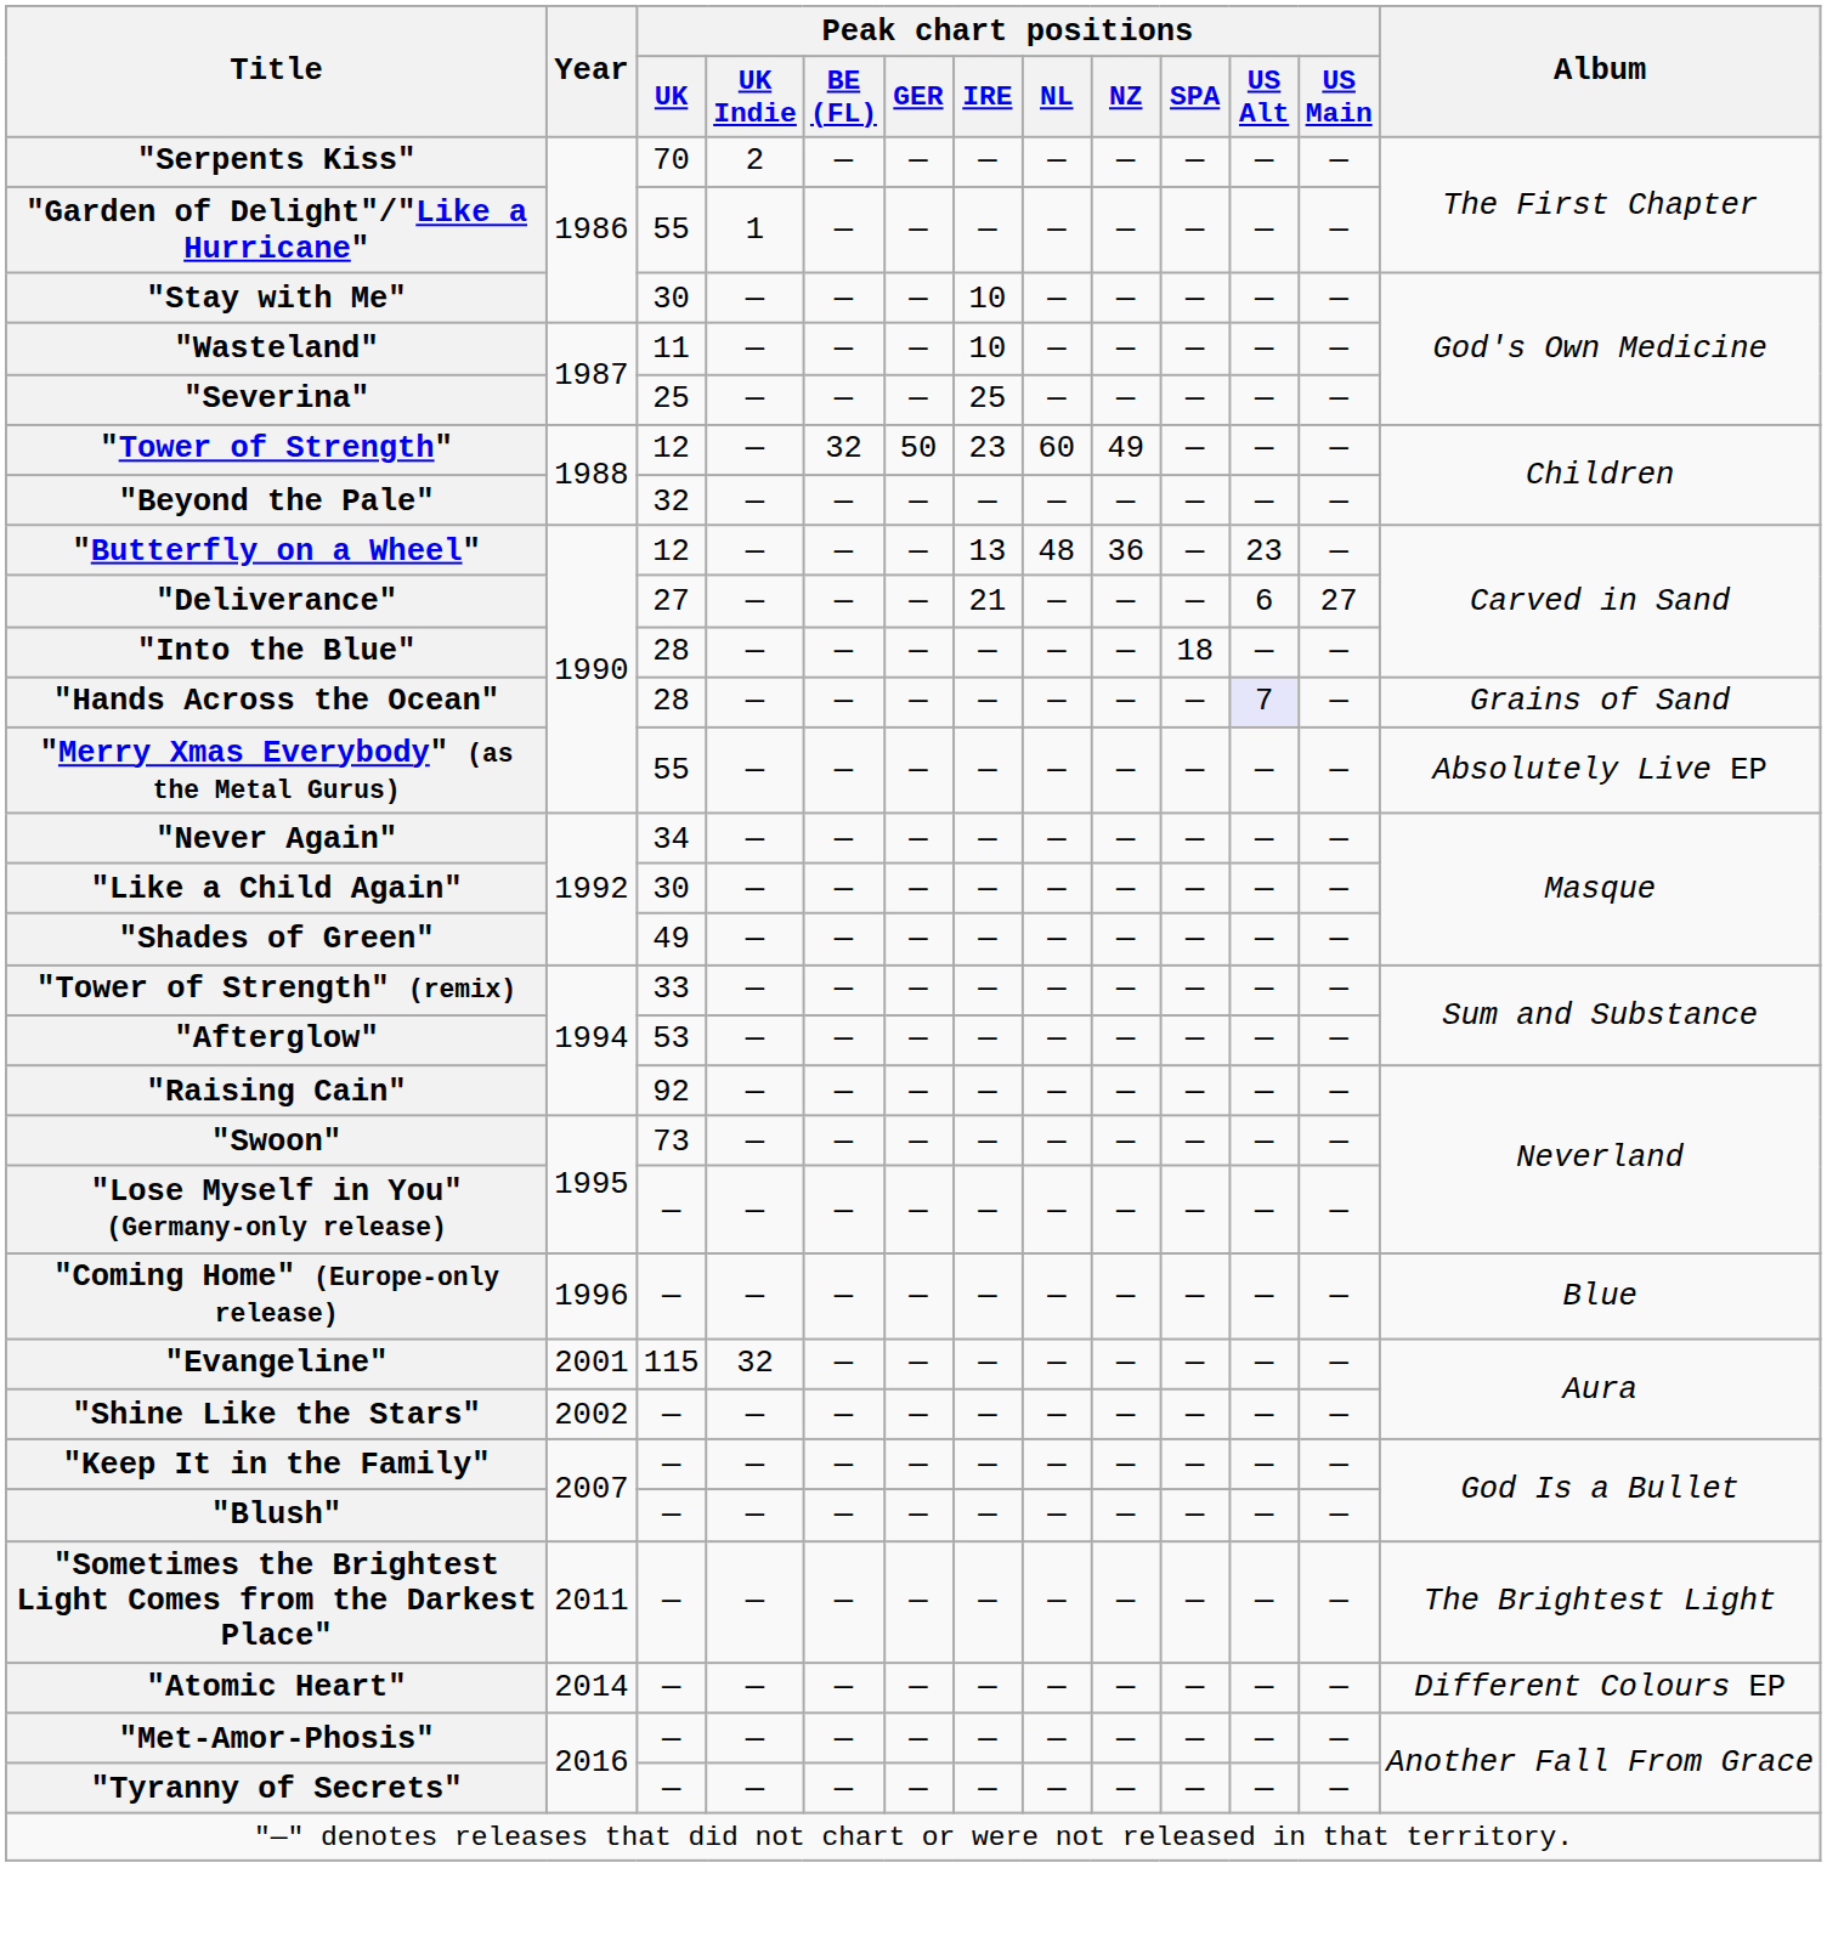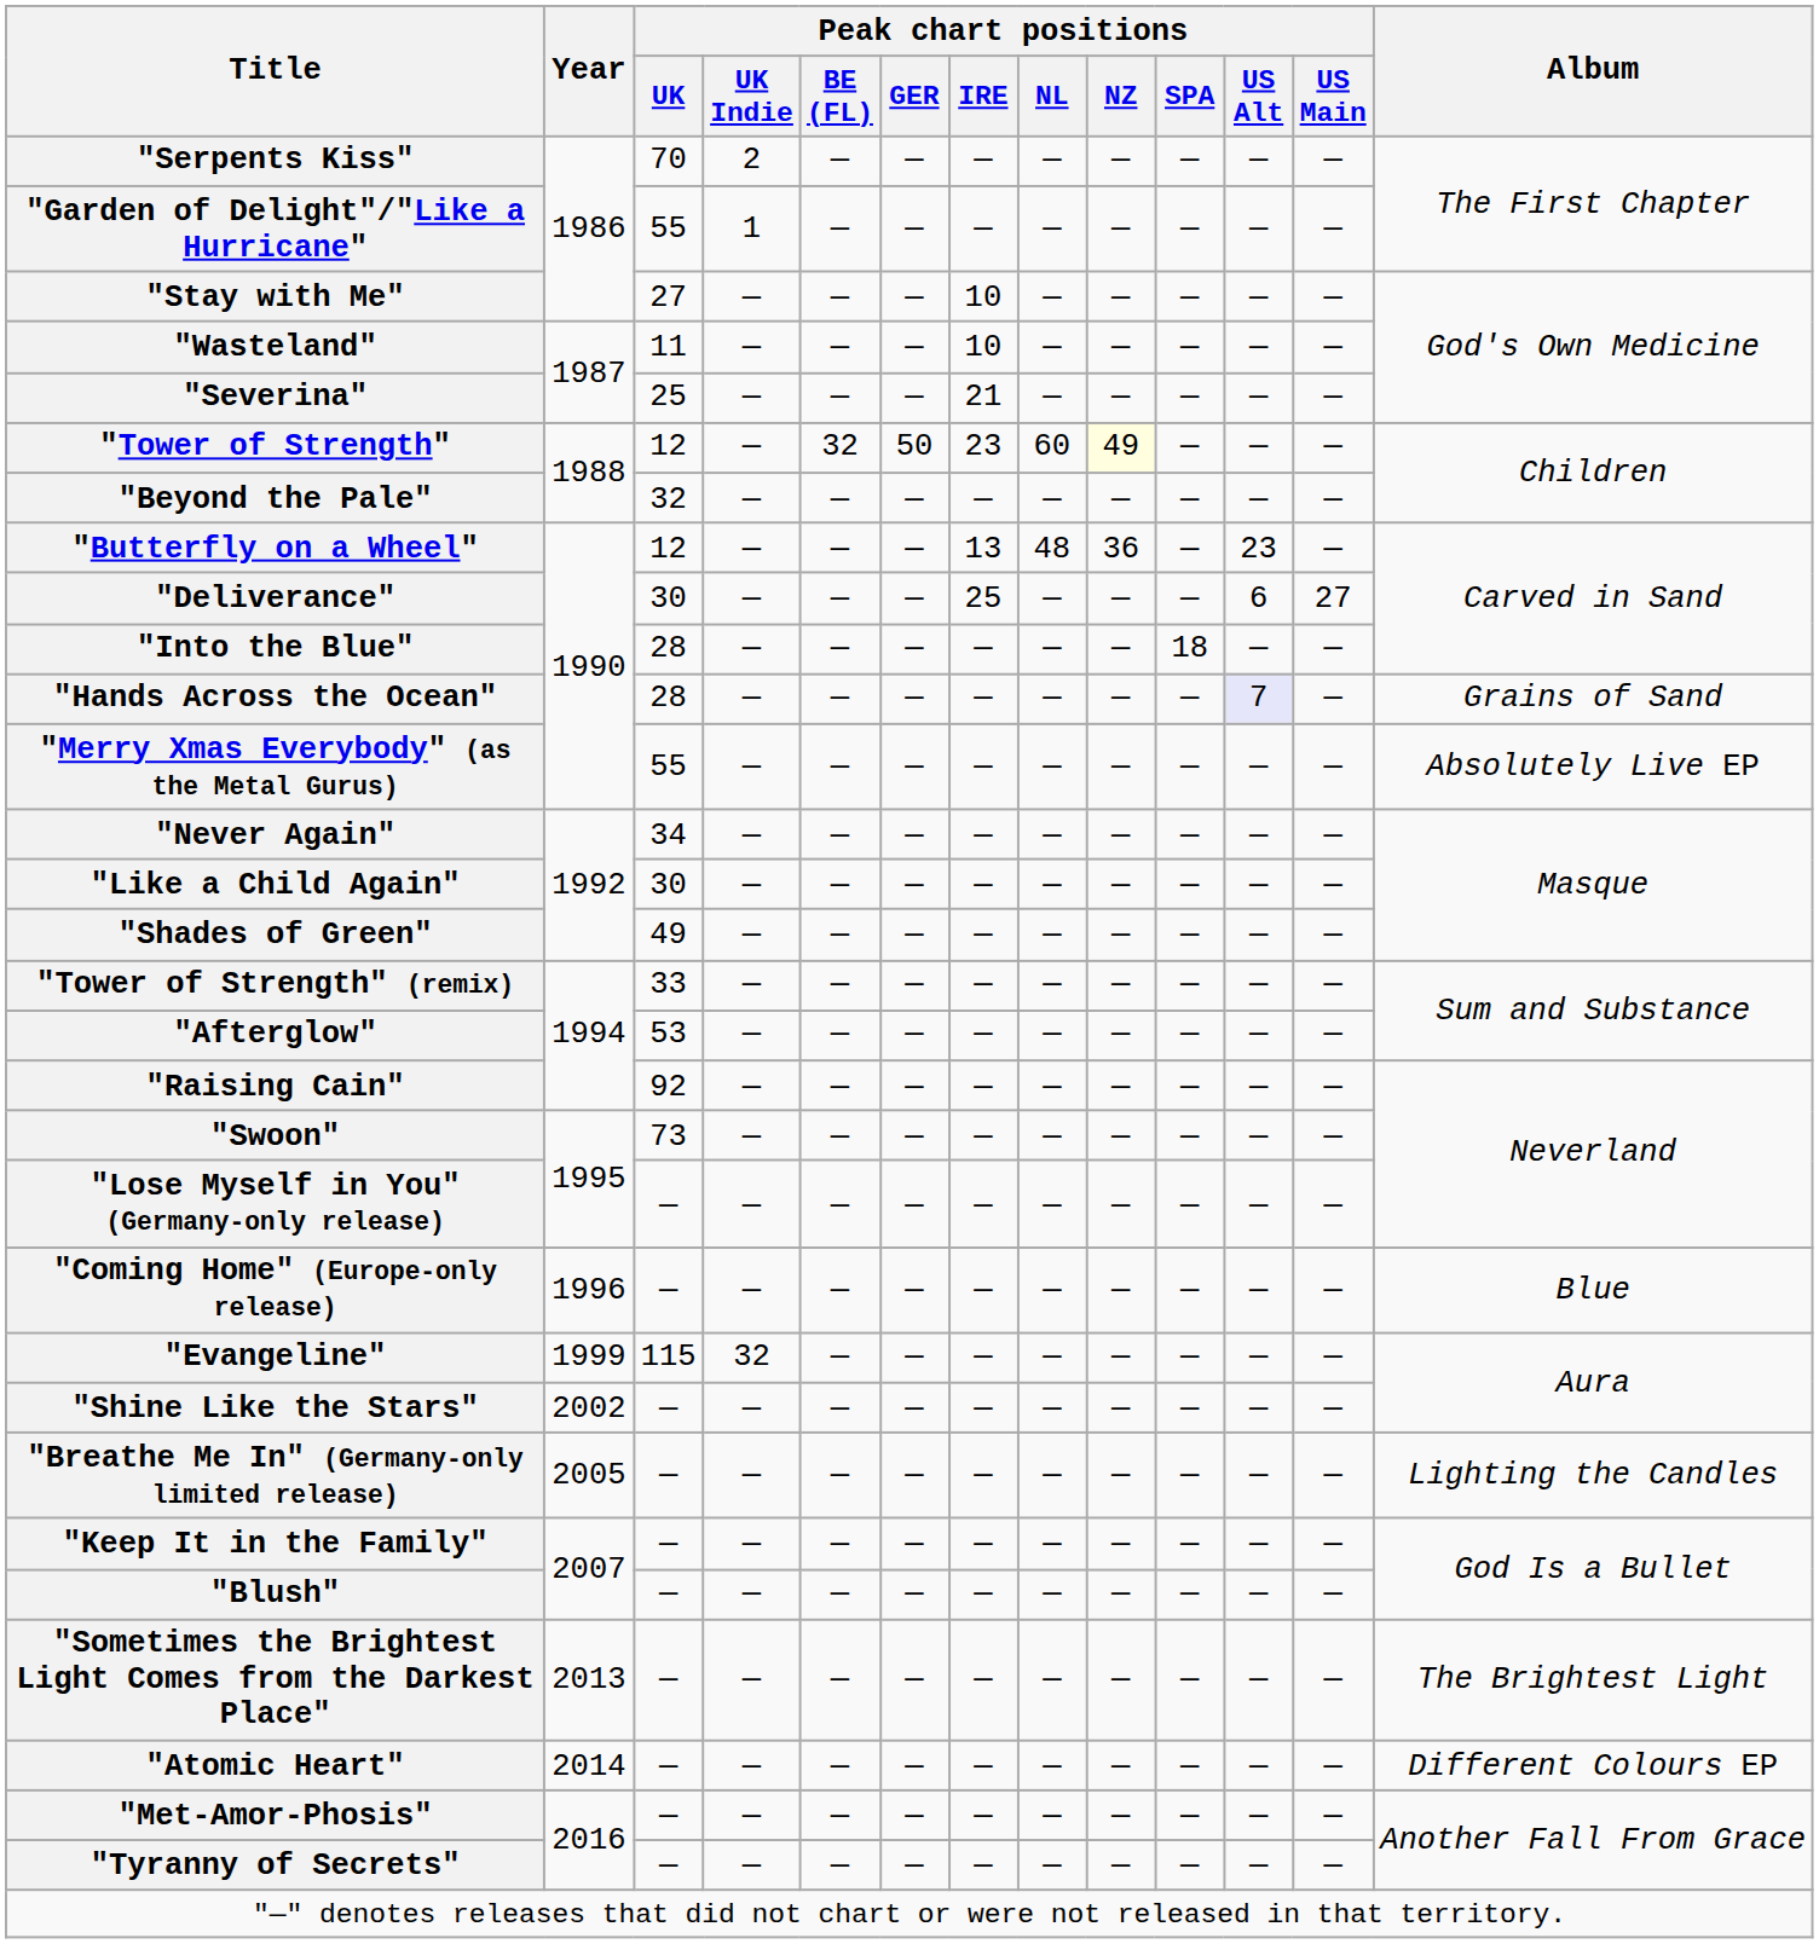"Stay with Me" | Peak chart positions / UK: 30 -> 27
"Severina" | Peak chart positions / IRE: 25 -> 21
"Tower of Strength" | Peak chart positions / NZ: no background -> lightyellow background
"Deliverance" | Peak chart positions / UK: 27 -> 30
"Deliverance" | Peak chart positions / IRE: 21 -> 25
"Evangeline" | Year: 2001 -> 1999
+ row: "Breathe Me In" (Germany-only limited release) | 2005 | — | — | — | — | — | — | — | — | — | — | Lighting the Candles
"Sometimes the Brightest Light Comes from the Darkest Place" | Year: 2011 -> 2013
